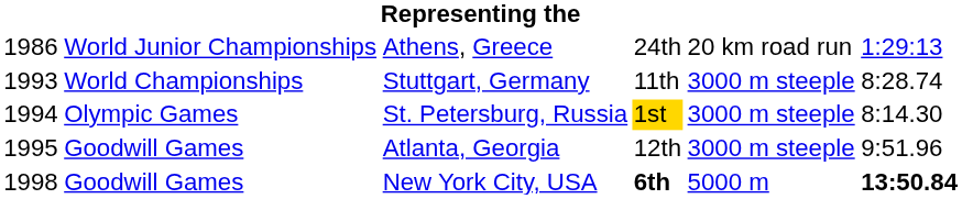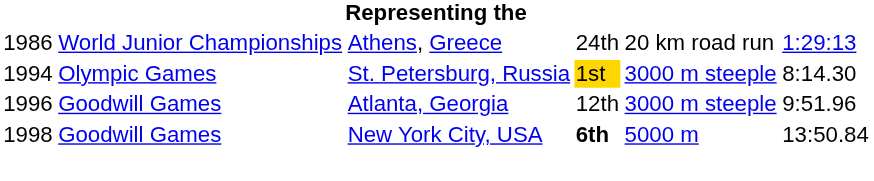- row: 1993 | World Championships | Stuttgart, Germany | 11th | 3000 m steeple | 8:28.74
Atlanta, Georgia | column 1: 1995 -> 1996
New York City, USA | column 6: bold -> normal
